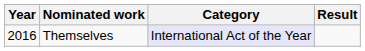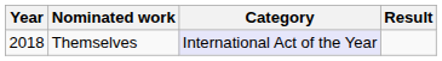Themselves | Year: 2016 -> 2018
